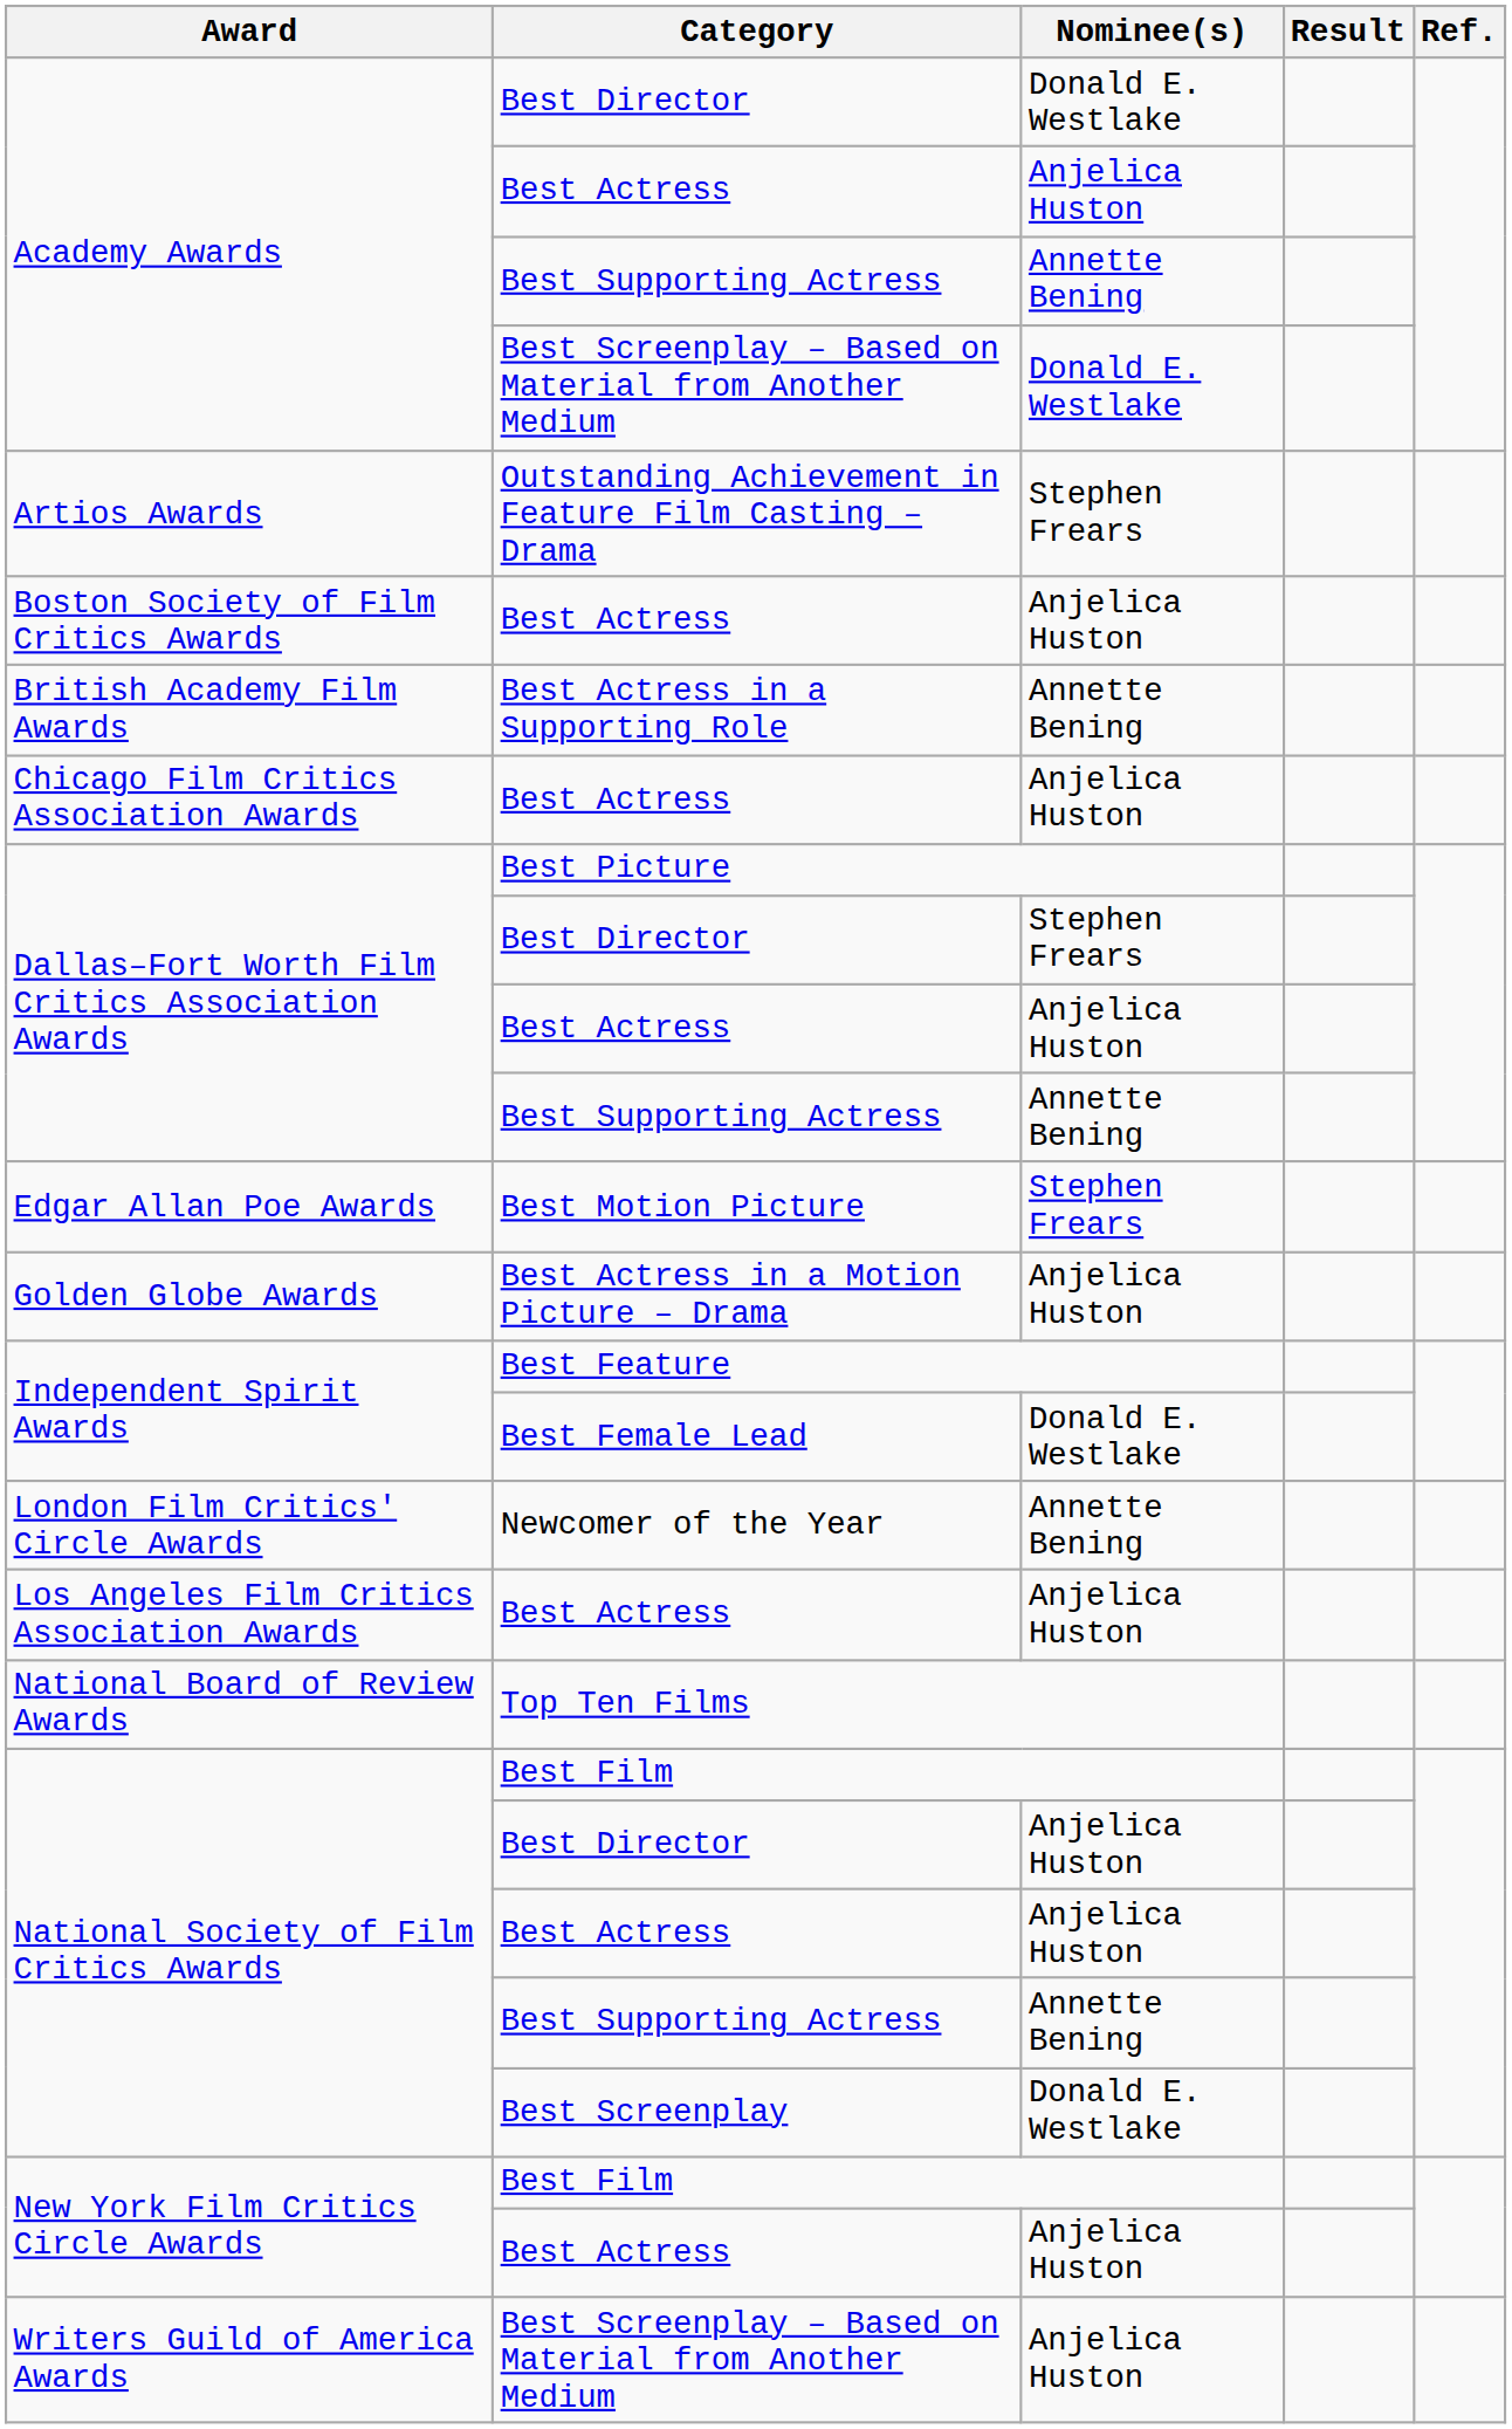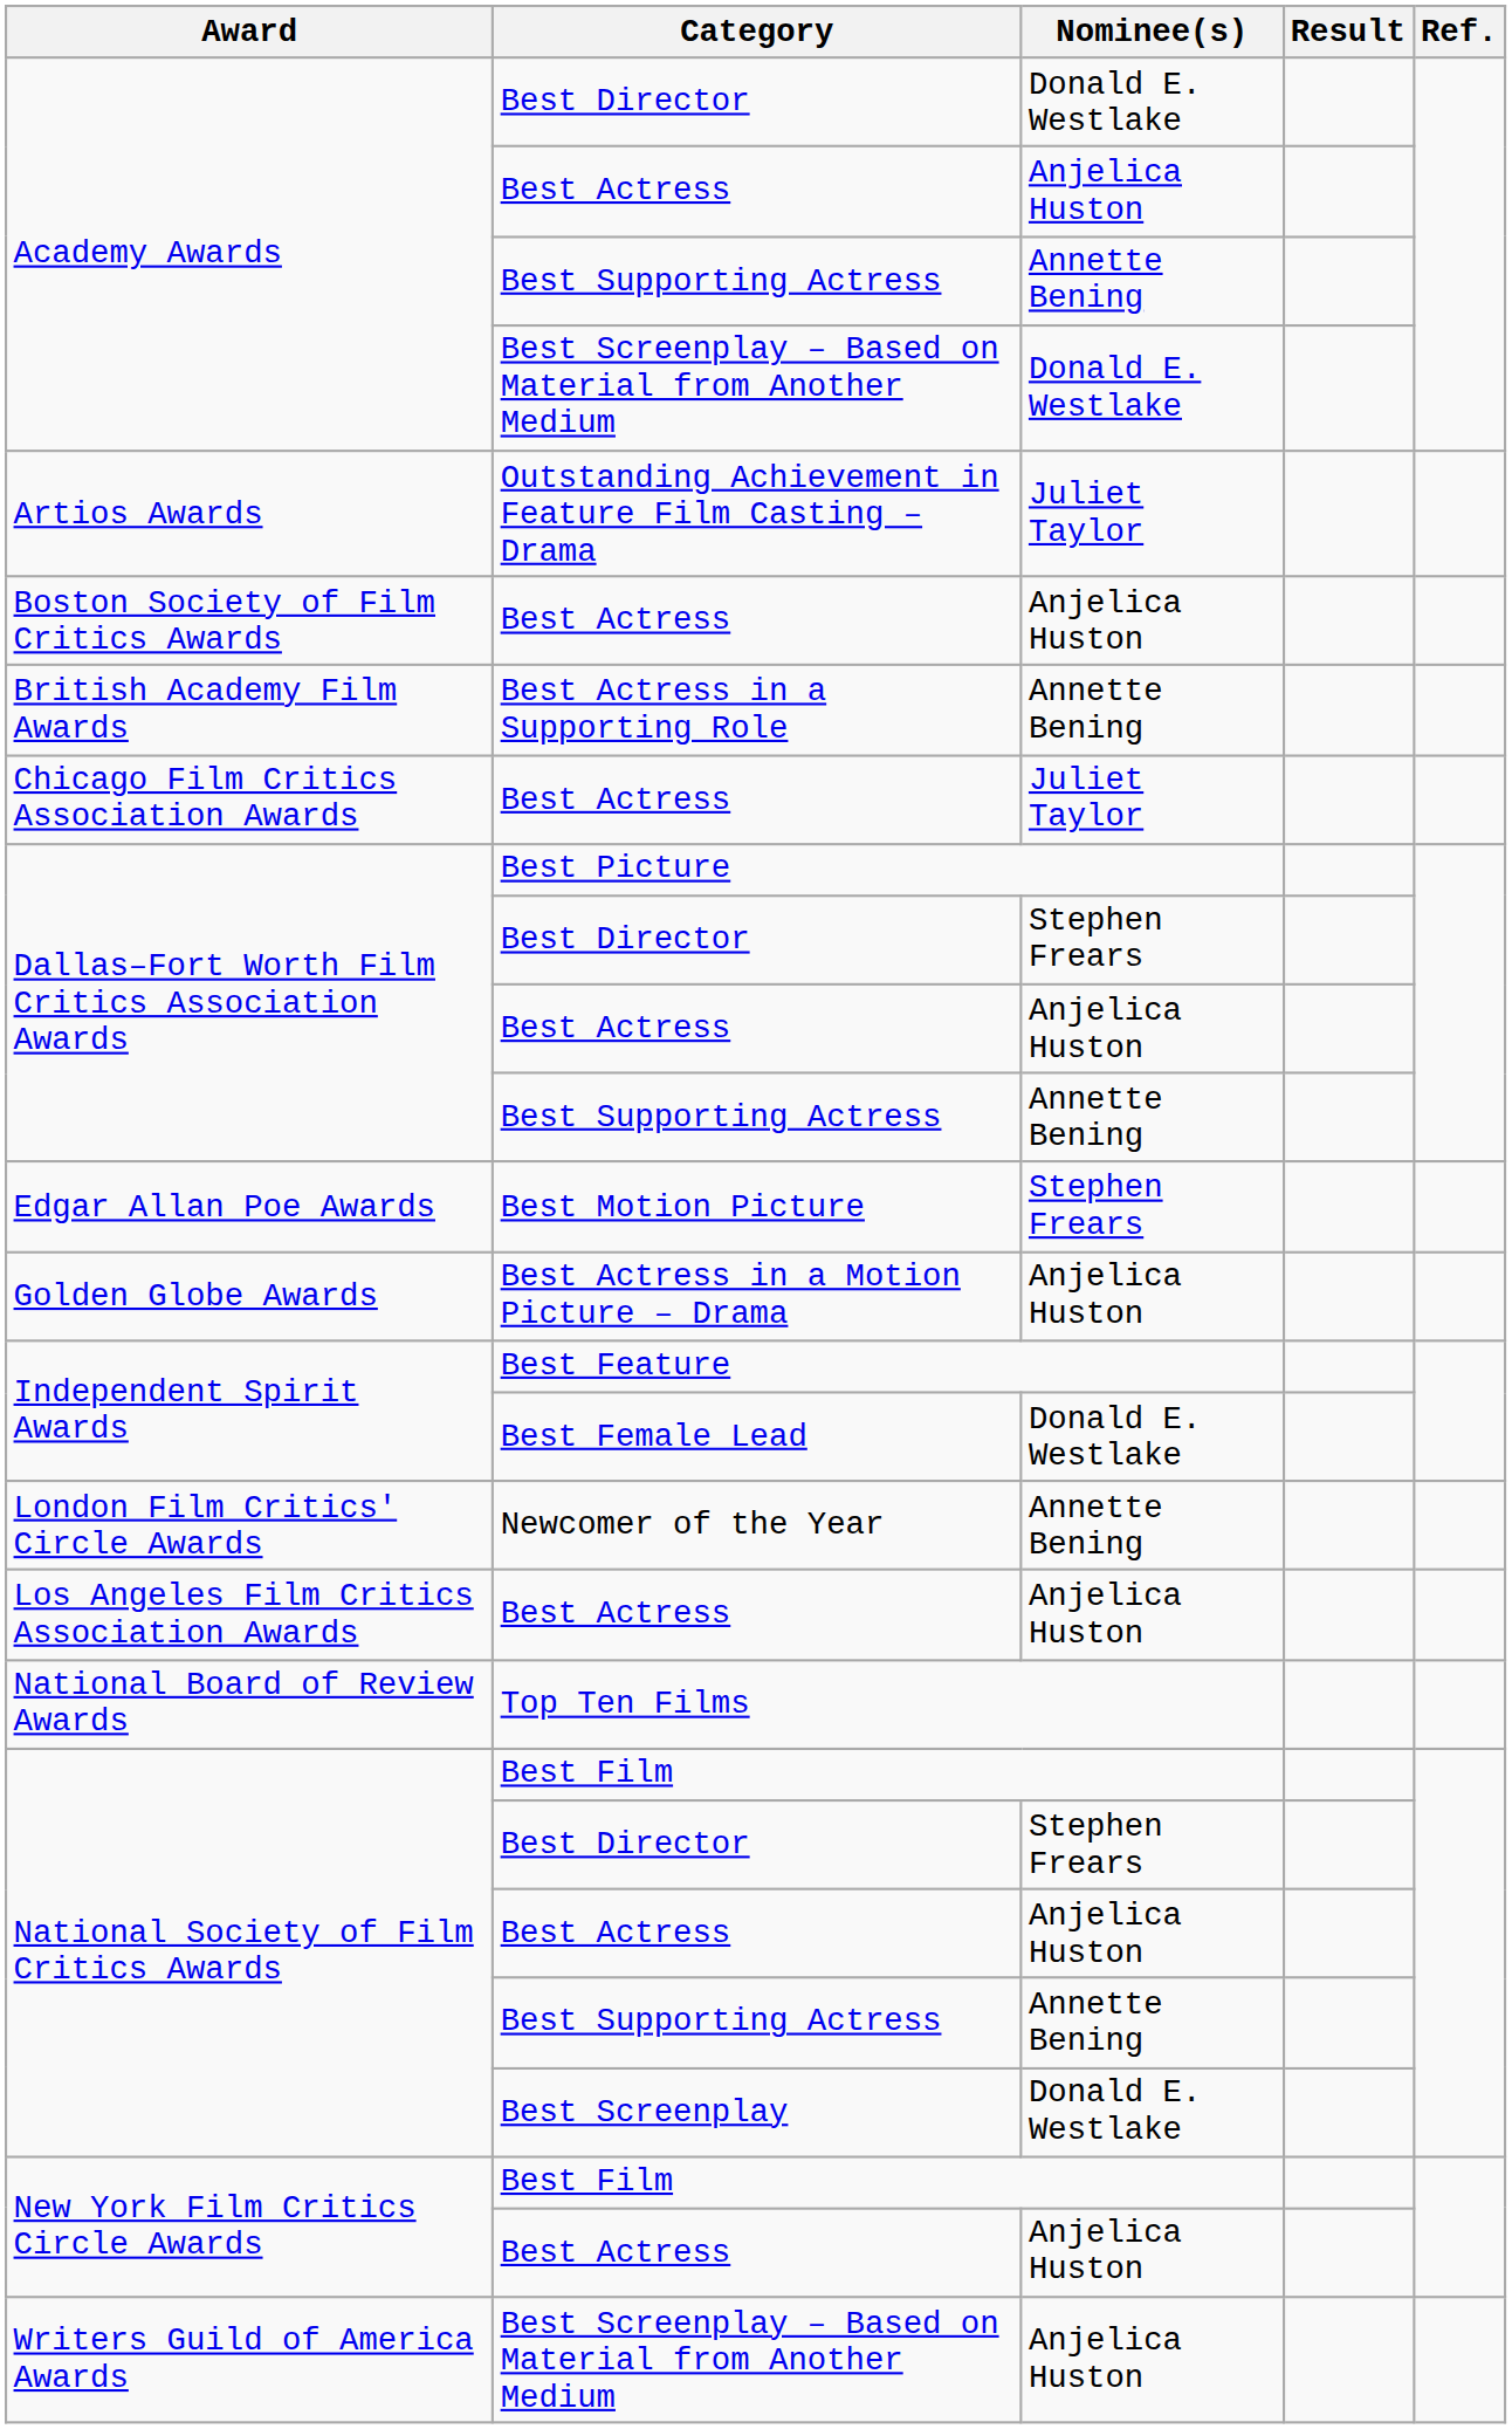Artios Awards | Nominee(s): Stephen Frears -> Juliet Taylor
Chicago Film Critics Association Awards | Nominee(s): Anjelica Huston -> Juliet Taylor
National Society of Film Critics Awards / Best Director | Nominee(s): Anjelica Huston -> Stephen Frears
